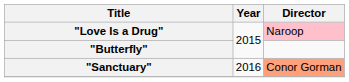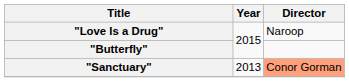"Love Is a Drug" | Director: pink background -> no background
"Sanctuary" | Year: 2016 -> 2013
